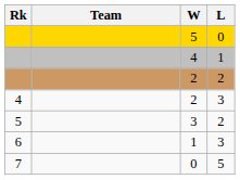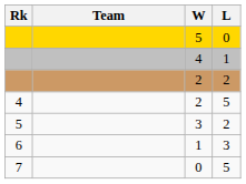4 / 2 | L: 3 -> 5
